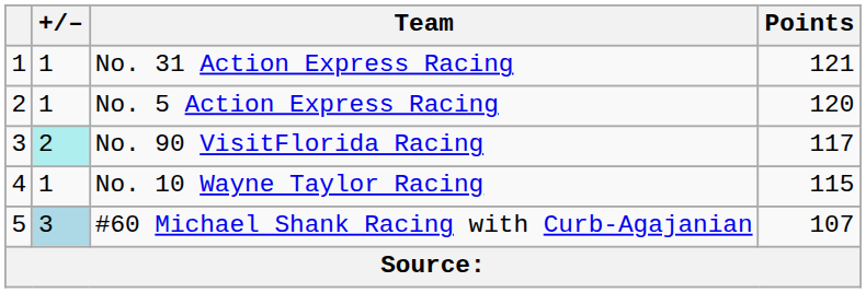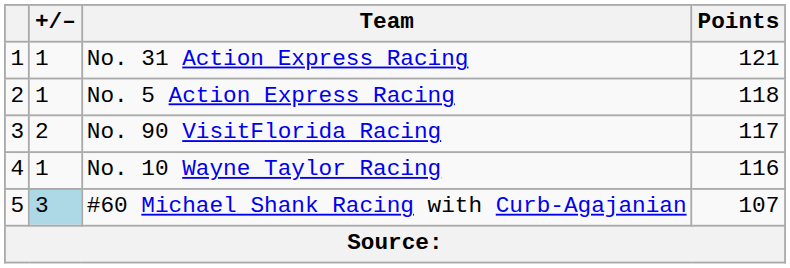No. 5 Action Express Racing | Points: 120 -> 118
No. 90 VisitFlorida Racing | +/–: paleturquoise background -> no background
No. 10 Wayne Taylor Racing | Points: 115 -> 116
